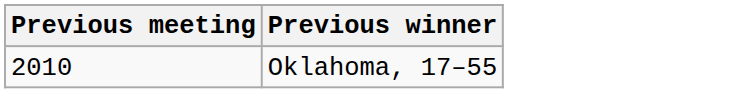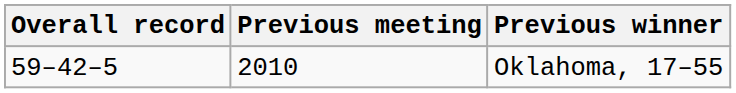+ column: Overall record | 59–42–5
